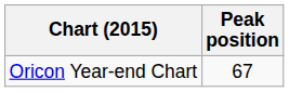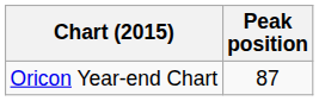Oricon Year-end Chart | Peak position: 67 -> 87
